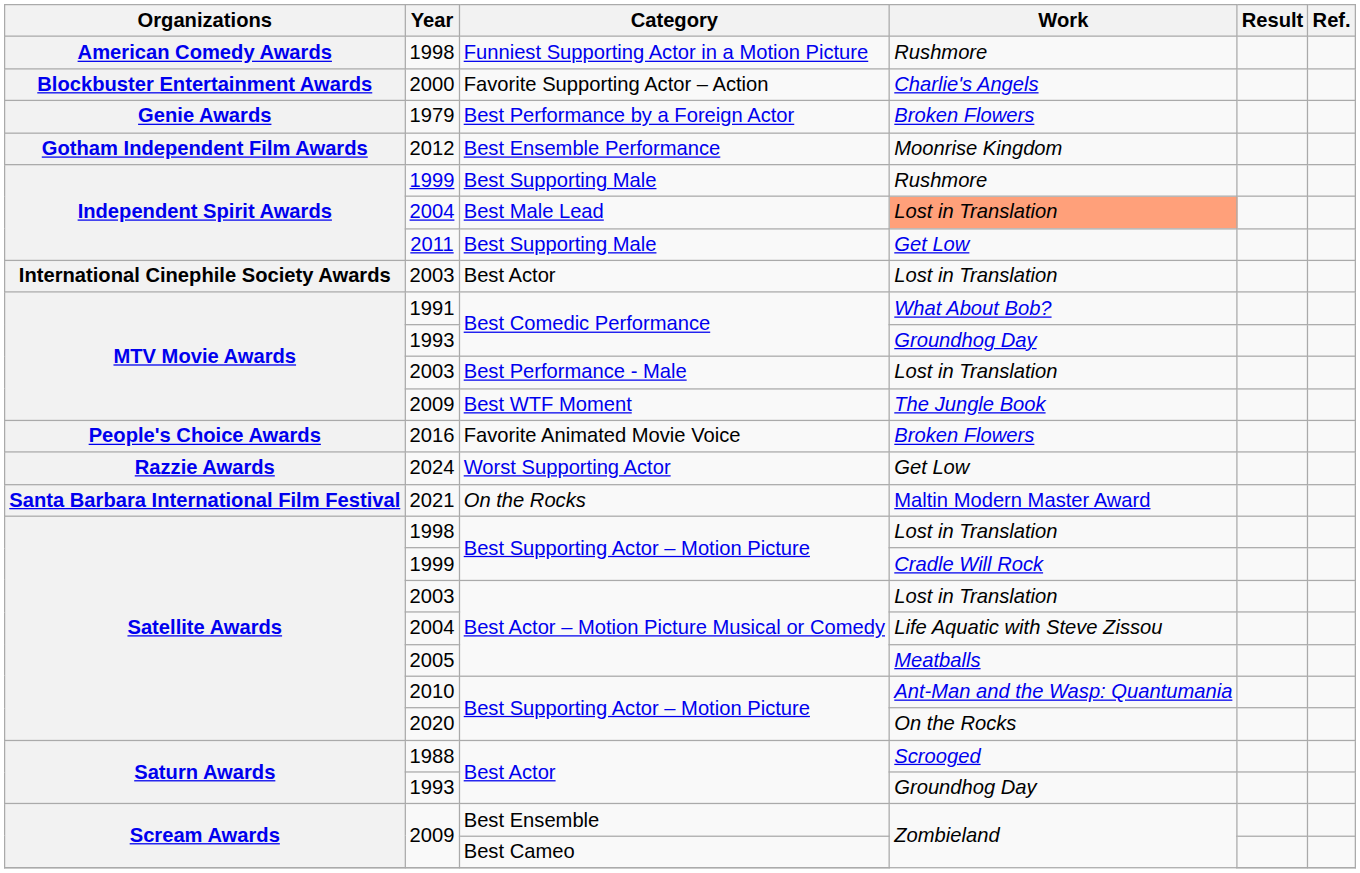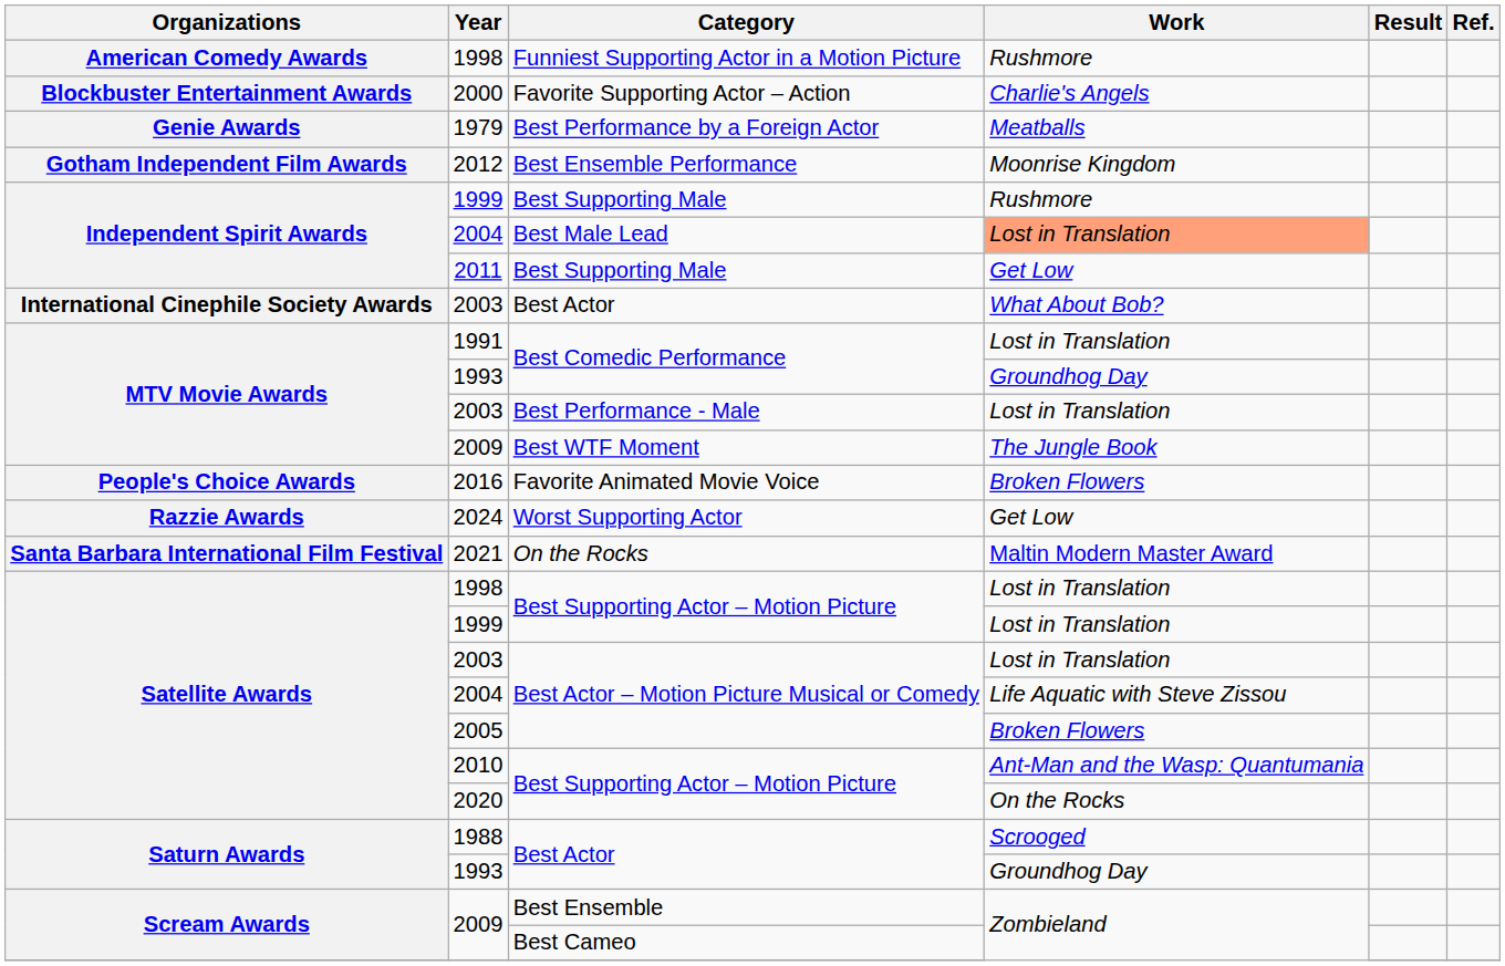1979 | Work: Broken Flowers -> Meatballs
2003 / Best Actor | Work: Lost in Translation -> What About Bob?
1991 | Work: What About Bob? -> Lost in Translation
1999 / Best Supporting Actor – Motion Picture | Work: Cradle Will Rock -> Lost in Translation
2005 | Work: Meatballs -> Broken Flowers
